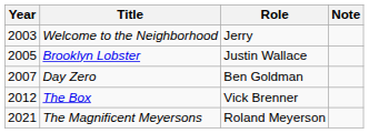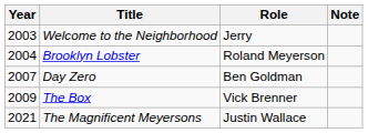Brooklyn Lobster | Year: 2005 -> 2004
Brooklyn Lobster | Role: Justin Wallace -> Roland Meyerson
The Box | Year: 2012 -> 2009
The Magnificent Meyersons | Role: Roland Meyerson -> Justin Wallace
